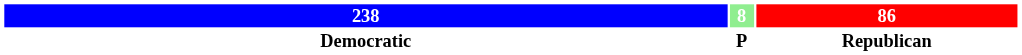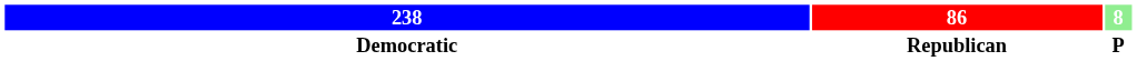columns swapped: 8 <-> 86
